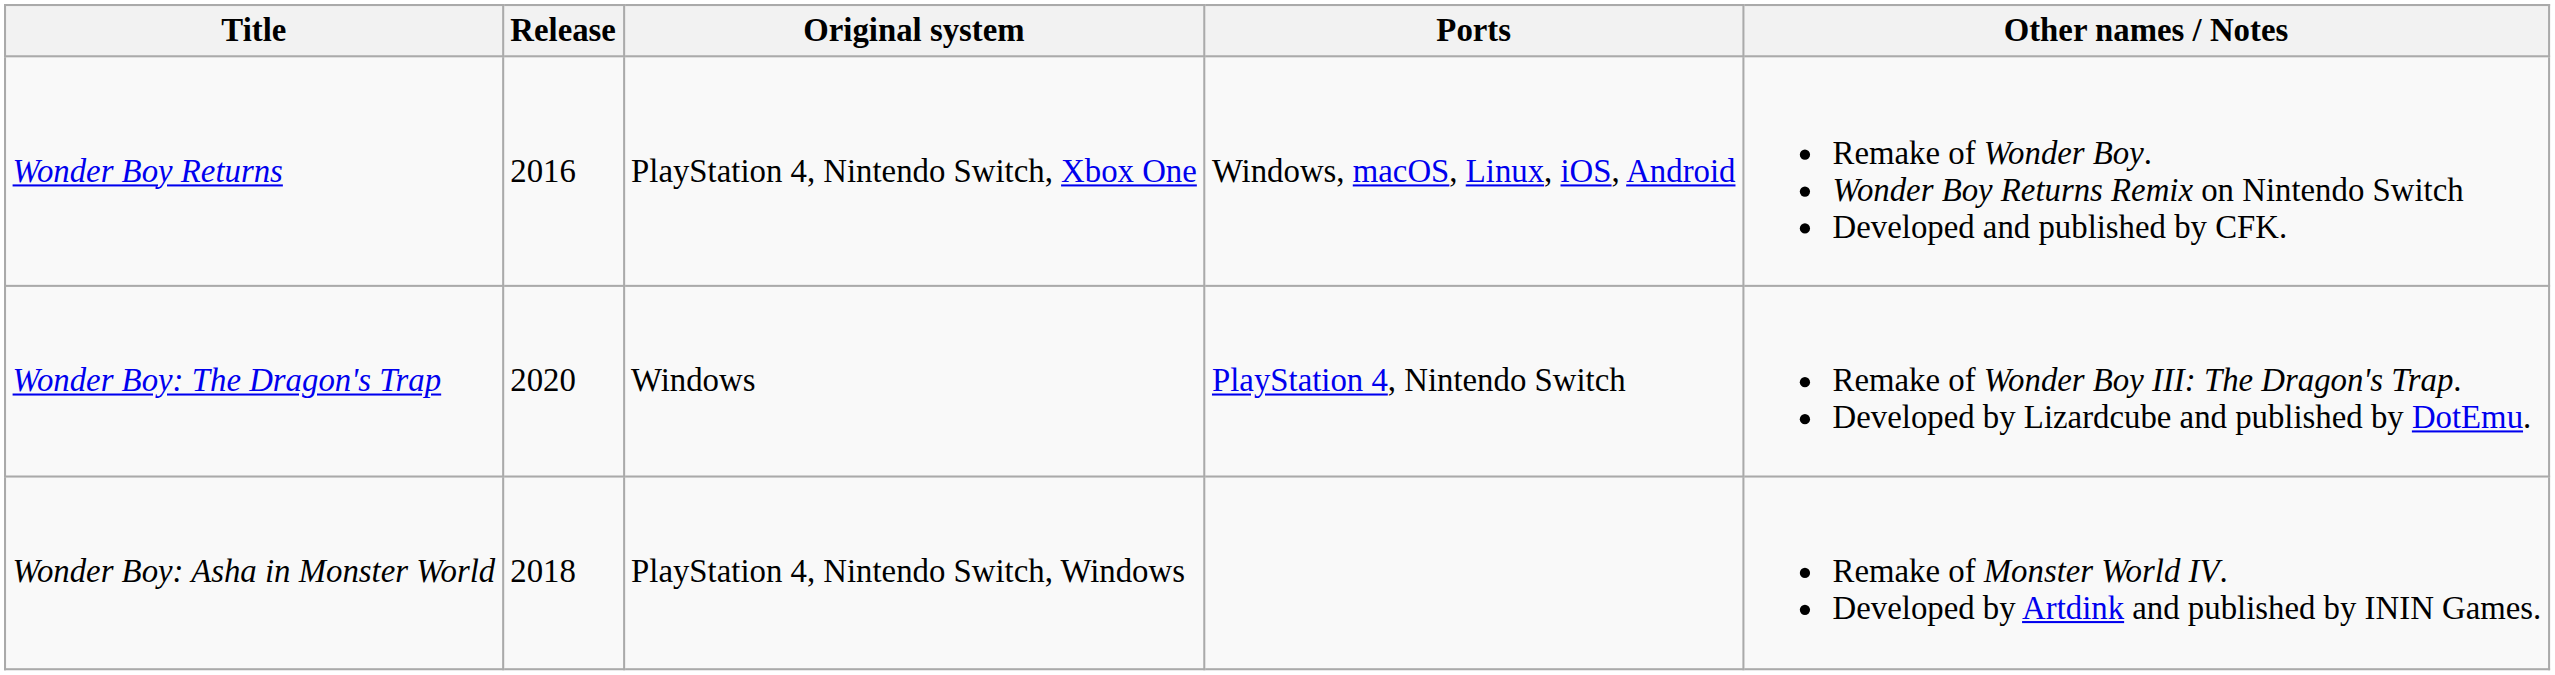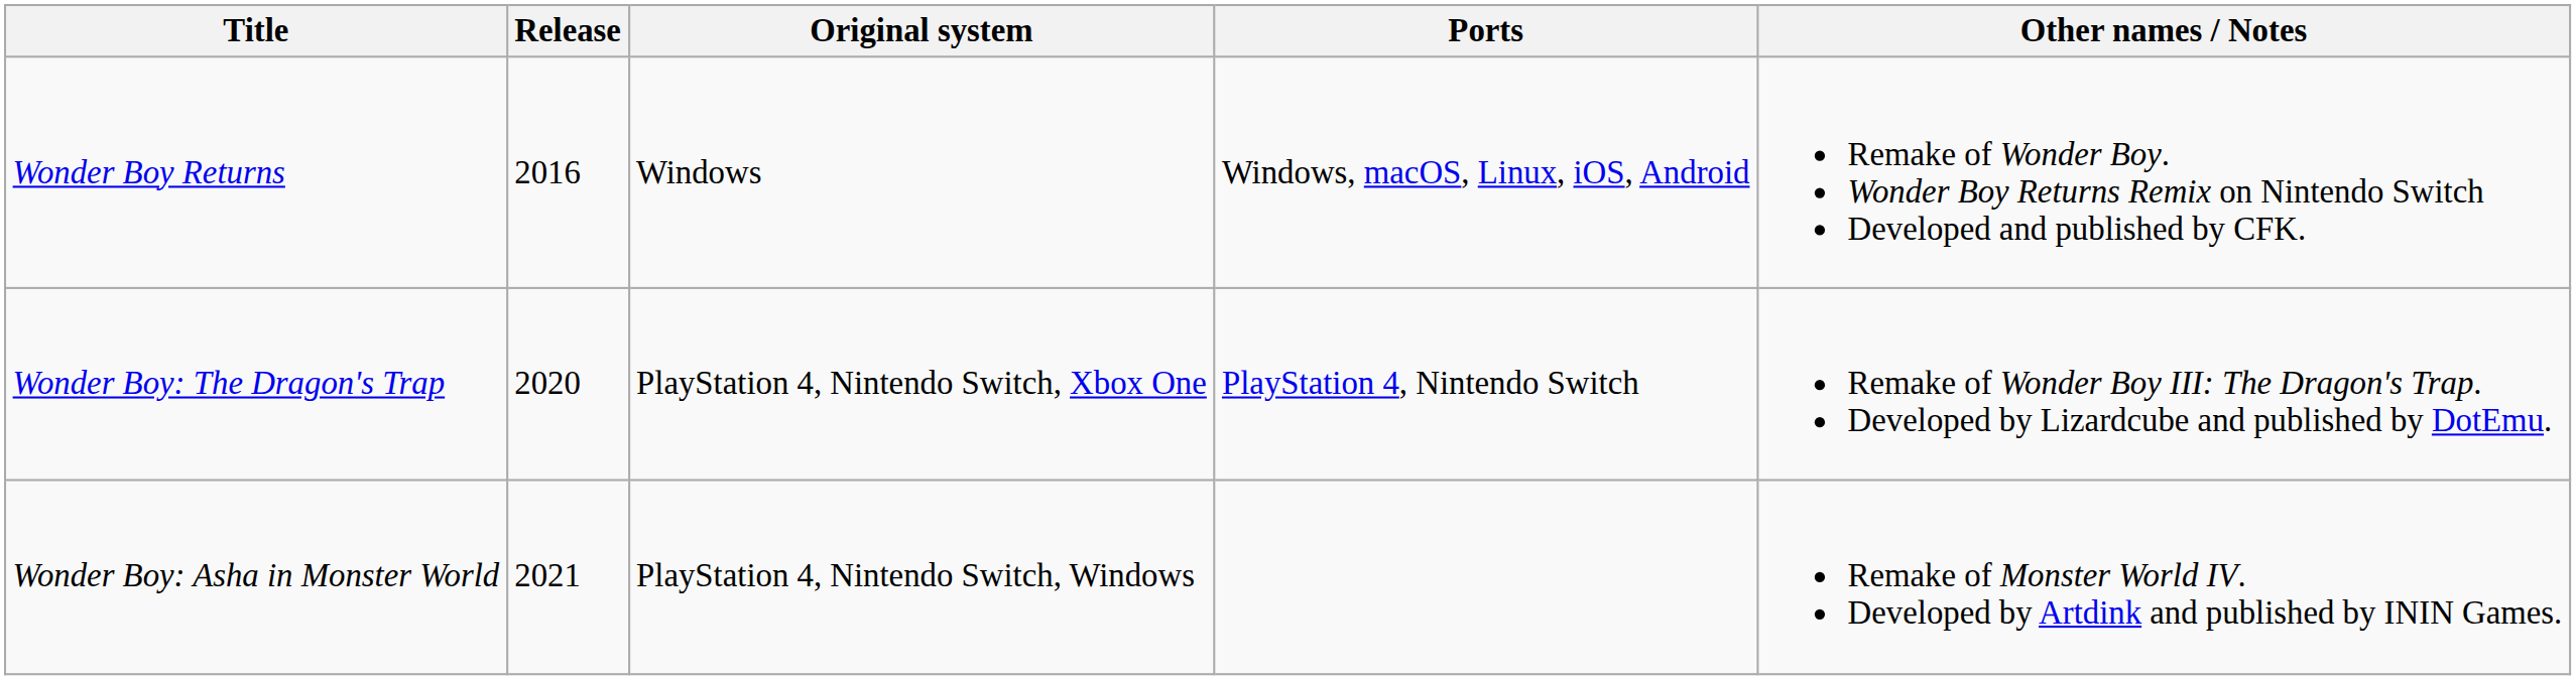Wonder Boy Returns | Original system: PlayStation 4, Nintendo Switch, Xbox One -> Windows
Wonder Boy: The Dragon's Trap | Original system: Windows -> PlayStation 4, Nintendo Switch, Xbox One
Wonder Boy: Asha in Monster World | Release: 2018 -> 2021
